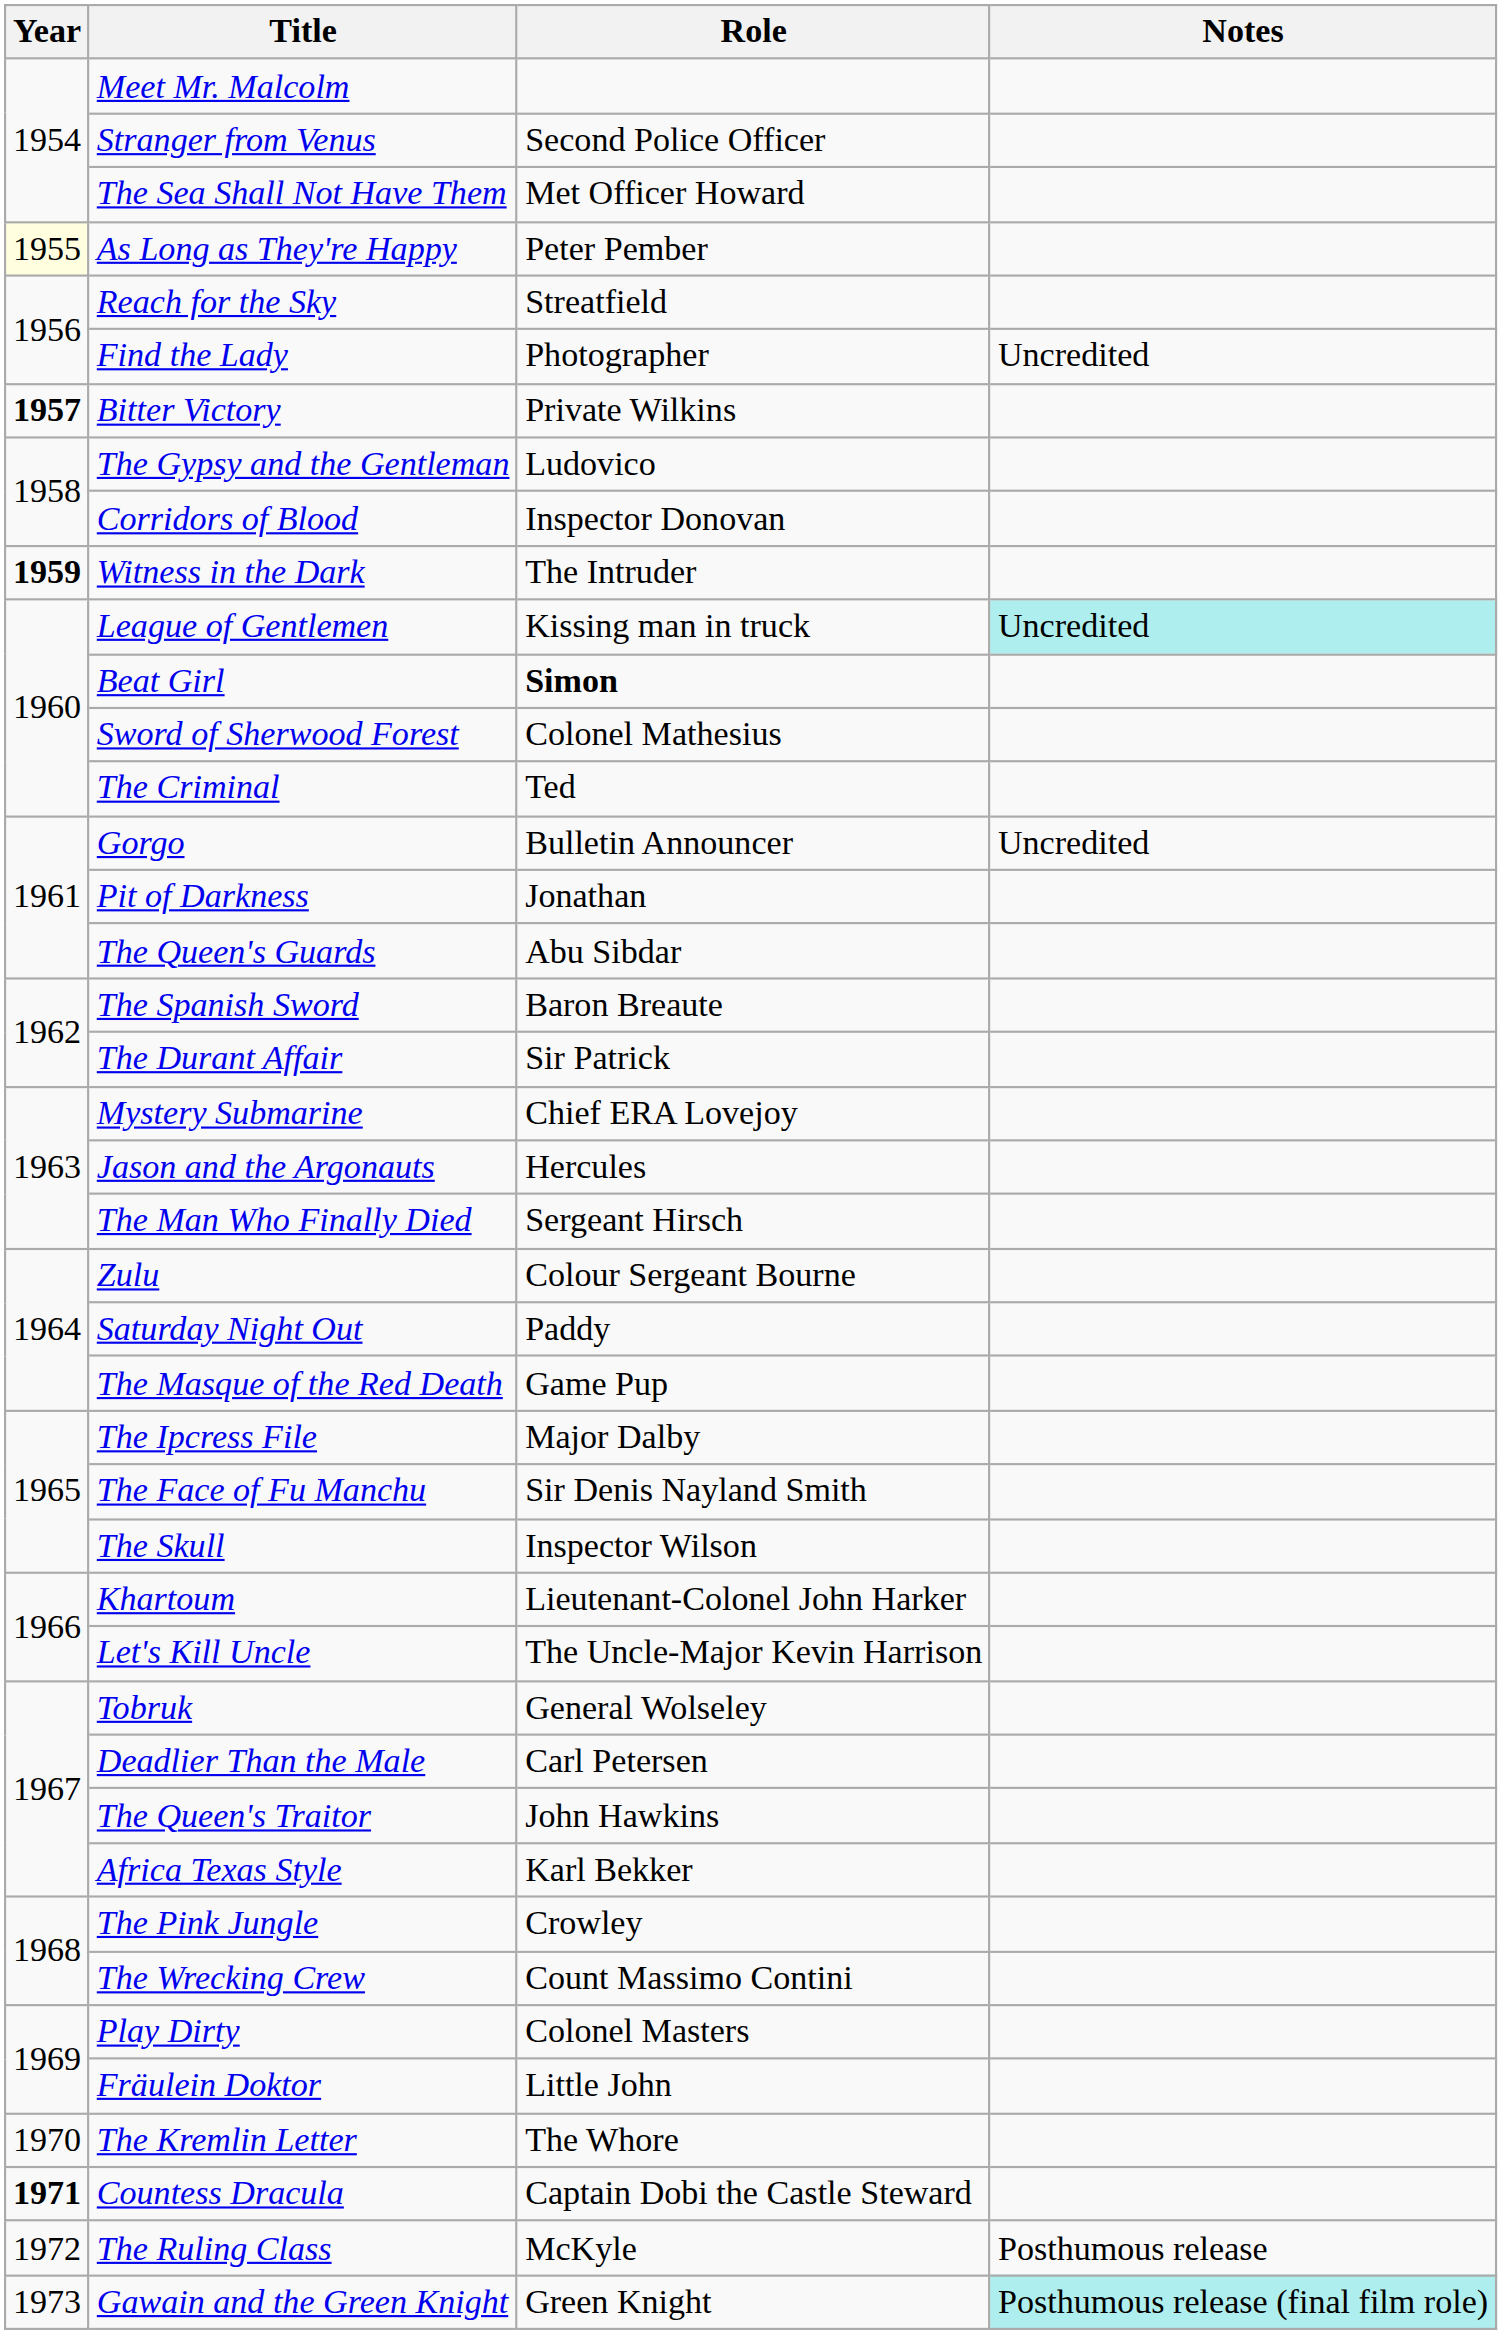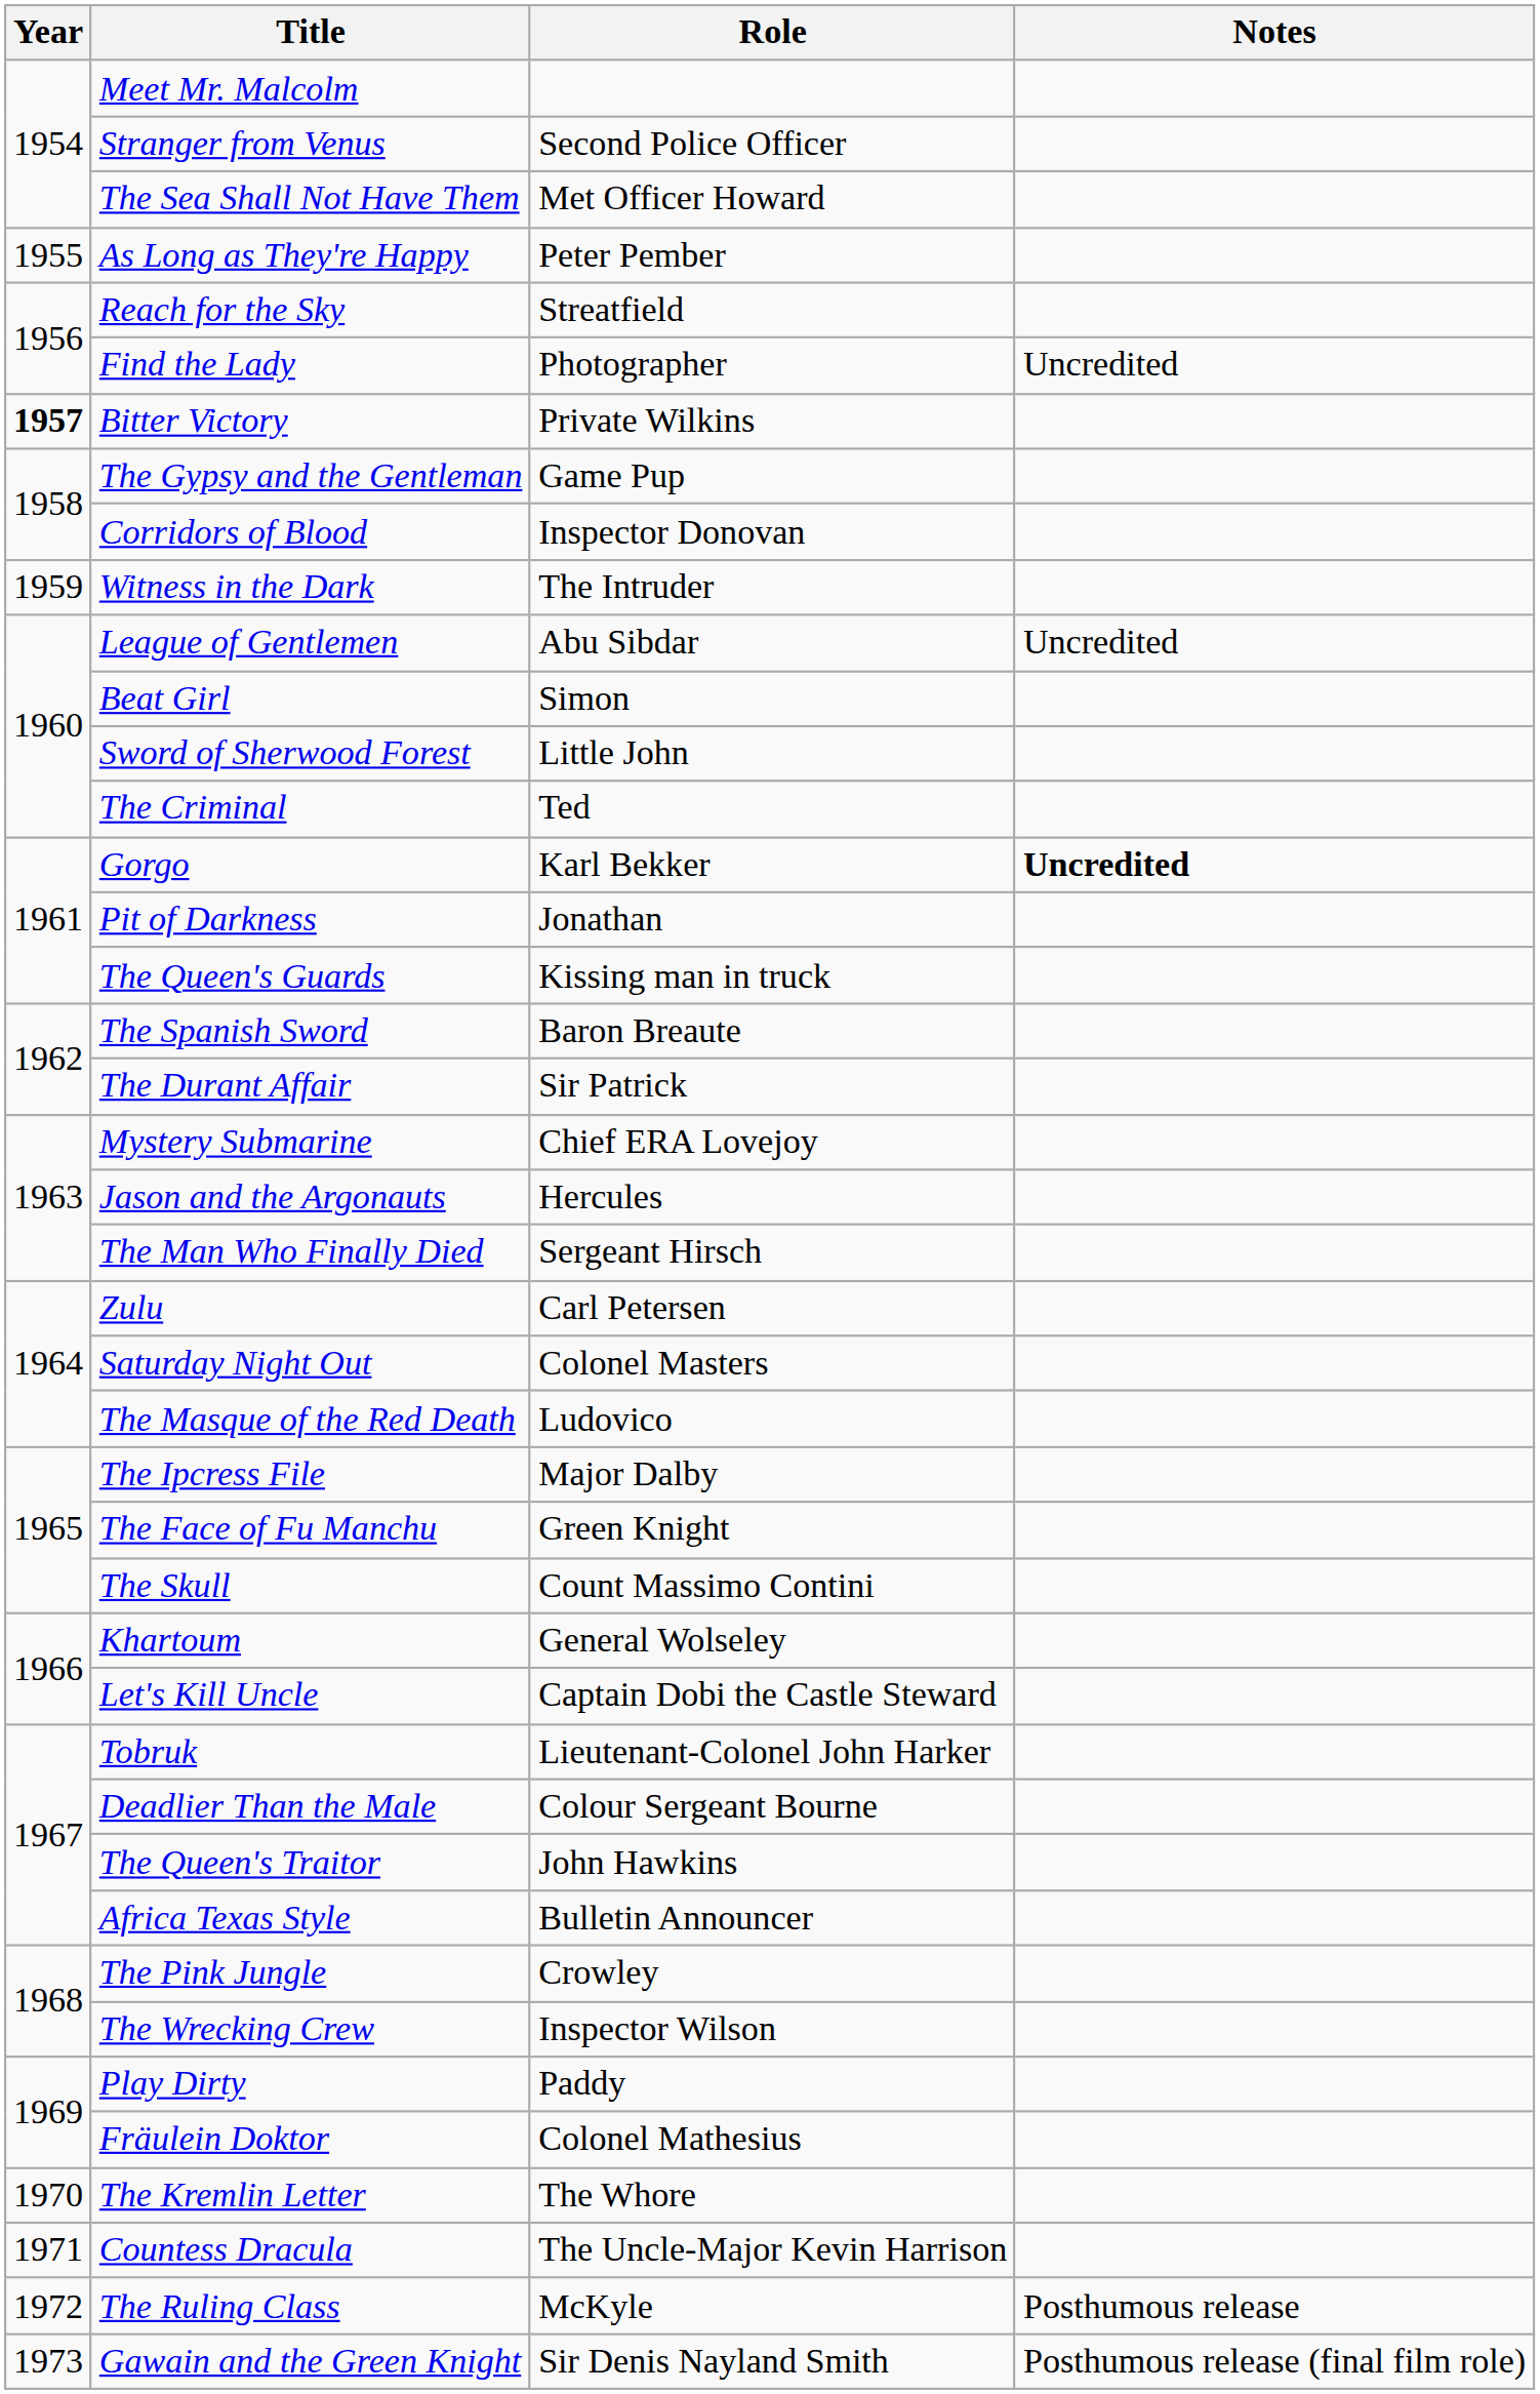As Long as They're Happy | Year: lightyellow background -> no background
The Gypsy and the Gentleman | Role: Ludovico -> Game Pup
Witness in the Dark | Year: bold -> normal
League of Gentlemen | Role: Kissing man in truck -> Abu Sibdar
League of Gentlemen | Notes: paleturquoise background -> no background
Beat Girl | Role: bold -> normal
Sword of Sherwood Forest | Role: Colonel Mathesius -> Little John
Gorgo | Role: Bulletin Announcer -> Karl Bekker
Gorgo | Notes: normal -> bold
The Queen's Guards | Role: Abu Sibdar -> Kissing man in truck
Zulu | Role: Colour Sergeant Bourne -> Carl Petersen
Saturday Night Out | Role: Paddy -> Colonel Masters
The Masque of the Red Death | Role: Game Pup -> Ludovico
The Face of Fu Manchu | Role: Sir Denis Nayland Smith -> Green Knight
The Skull | Role: Inspector Wilson -> Count Massimo Contini
Khartoum | Role: Lieutenant-Colonel John Harker -> General Wolseley
Let's Kill Uncle | Role: The Uncle-Major Kevin Harrison -> Captain Dobi the Castle Steward
Tobruk | Role: General Wolseley -> Lieutenant-Colonel John Harker
Deadlier Than the Male | Role: Carl Petersen -> Colour Sergeant Bourne
Africa Texas Style | Role: Karl Bekker -> Bulletin Announcer
The Wrecking Crew | Role: Count Massimo Contini -> Inspector Wilson
Play Dirty | Role: Colonel Masters -> Paddy
Fräulein Doktor | Role: Little John -> Colonel Mathesius
Countess Dracula | Year: bold -> normal
Countess Dracula | Role: Captain Dobi the Castle Steward -> The Uncle-Major Kevin Harrison
Gawain and the Green Knight | Role: Green Knight -> Sir Denis Nayland Smith
Gawain and the Green Knight | Notes: paleturquoise background -> no background
